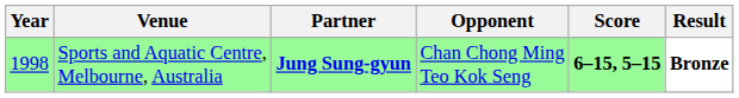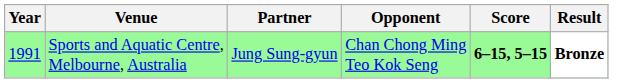Sports and Aquatic Centre, Melbourne, Australia | Year: 1998 -> 1991
Sports and Aquatic Centre, Melbourne, Australia | Partner: bold -> normal
